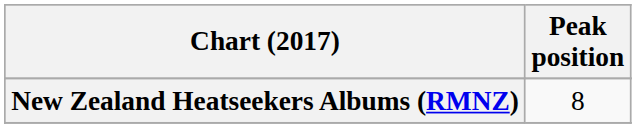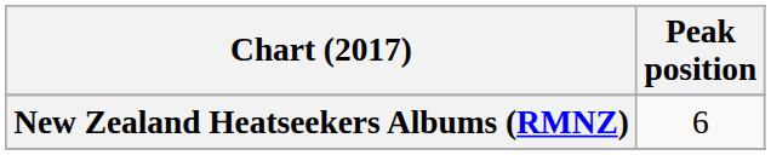New Zealand Heatseekers Albums (RMNZ) | Peak position: 8 -> 6
